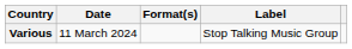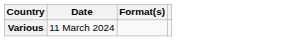- column: Label | Stop Talking Music Group
